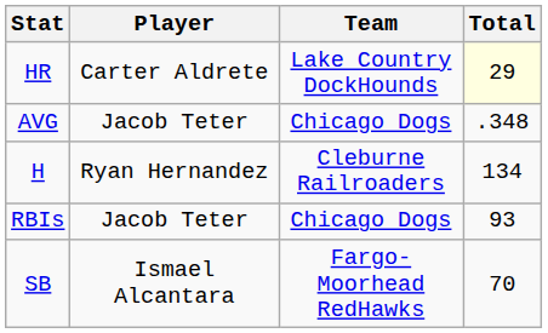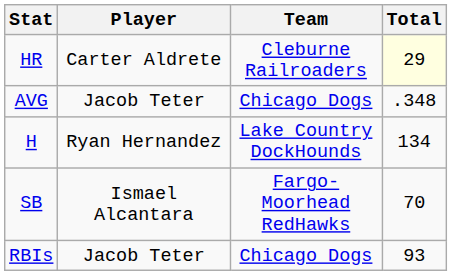HR | Team: Lake Country DockHounds -> Cleburne Railroaders
H | Team: Cleburne Railroaders -> Lake Country DockHounds
rows swapped: RBIs <-> SB
